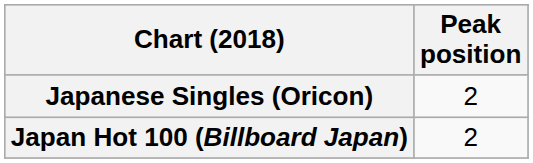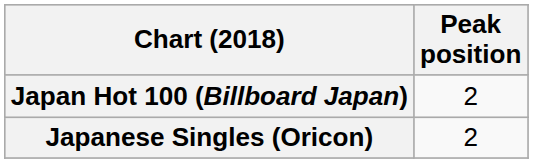rows swapped: Japan Hot 100 (Billboard Japan) <-> Japanese Singles (Oricon)
